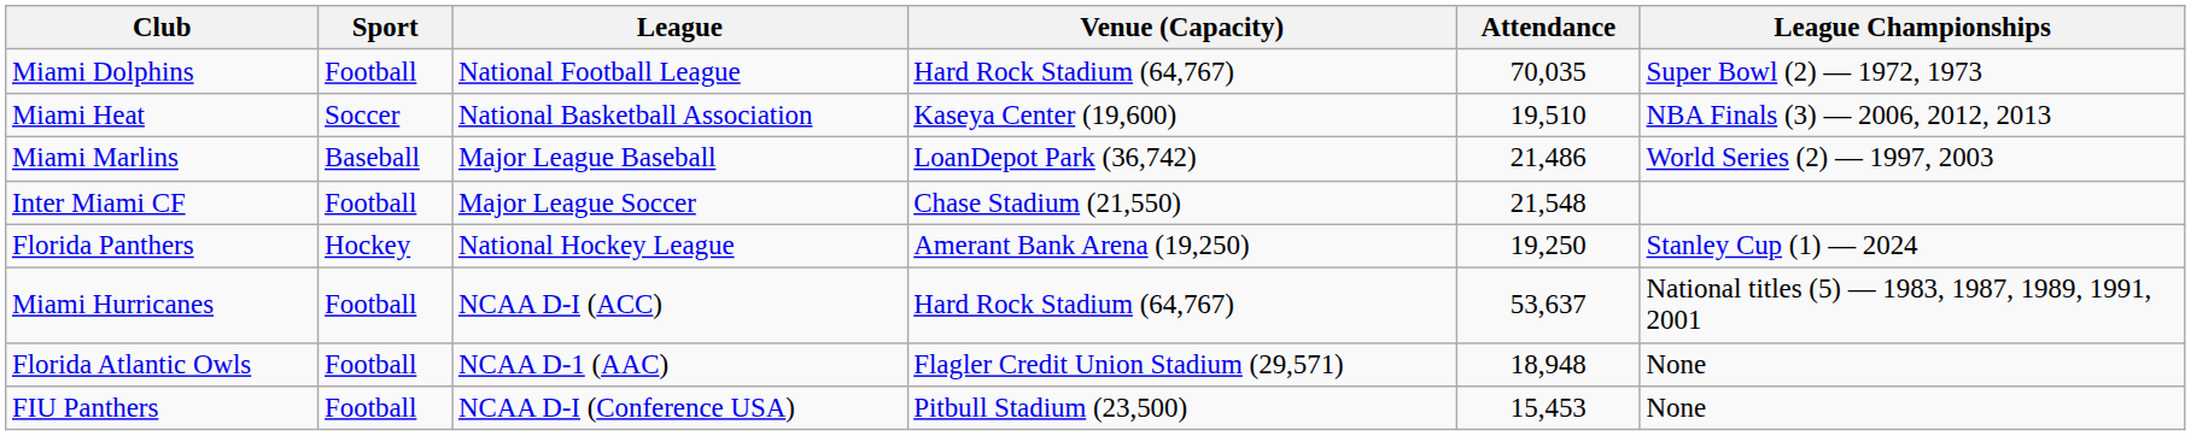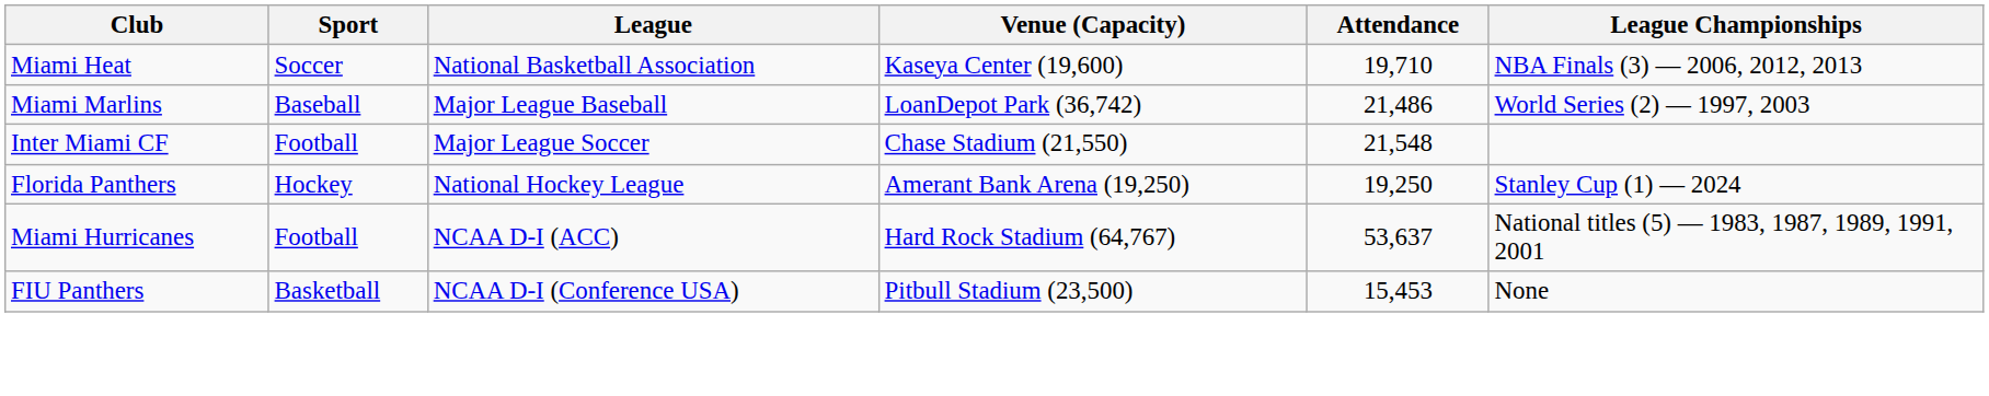- row: Miami Dolphins | Football | National Football League | Hard Rock Stadium (64,767) | 70,035 | Super Bowl (2) — 1972, 1973
Miami Heat | Attendance: 19,510 -> 19,710
- row: Florida Atlantic Owls | Football | NCAA D-1 (AAC) | Flagler Credit Union Stadium (29,571) | 18,948 | None
FIU Panthers | Sport: Football -> Basketball
